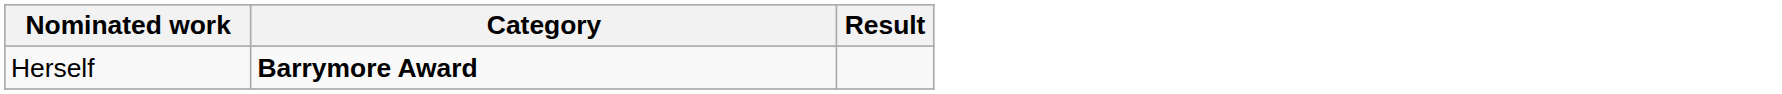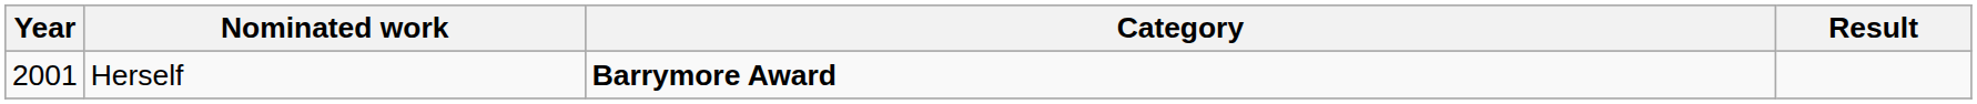+ column: Year | 2001
